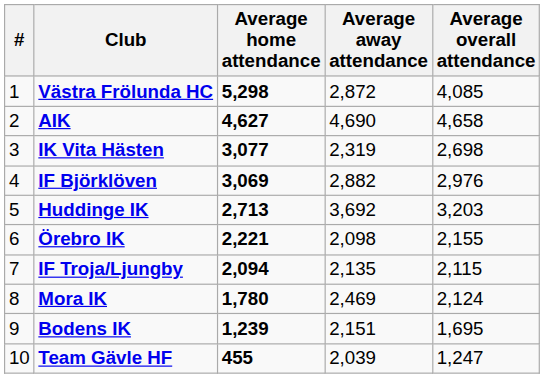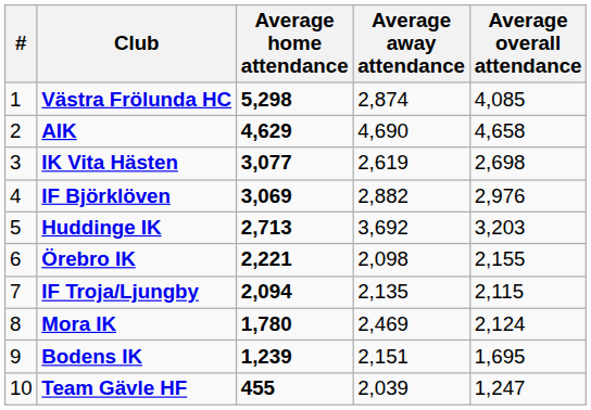Västra Frölunda HC | Average away attendance: 2,872 -> 2,874
AIK | Average home attendance: 4,627 -> 4,629
IK Vita Hästen | Average away attendance: 2,319 -> 2,619
